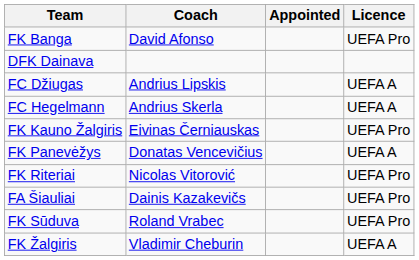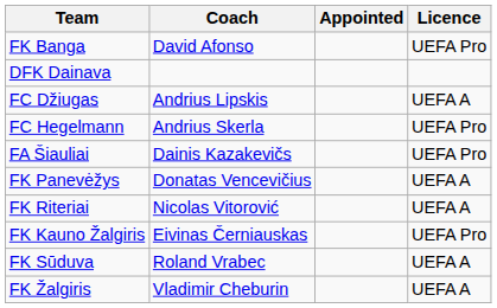FC Hegelmann | Licence: UEFA A -> UEFA Pro
rows swapped: FK Kauno Žalgiris <-> FA Šiauliai
FK Riteriai | Licence: UEFA Pro -> UEFA A
FK Sūduva | Licence: UEFA Pro -> UEFA A
